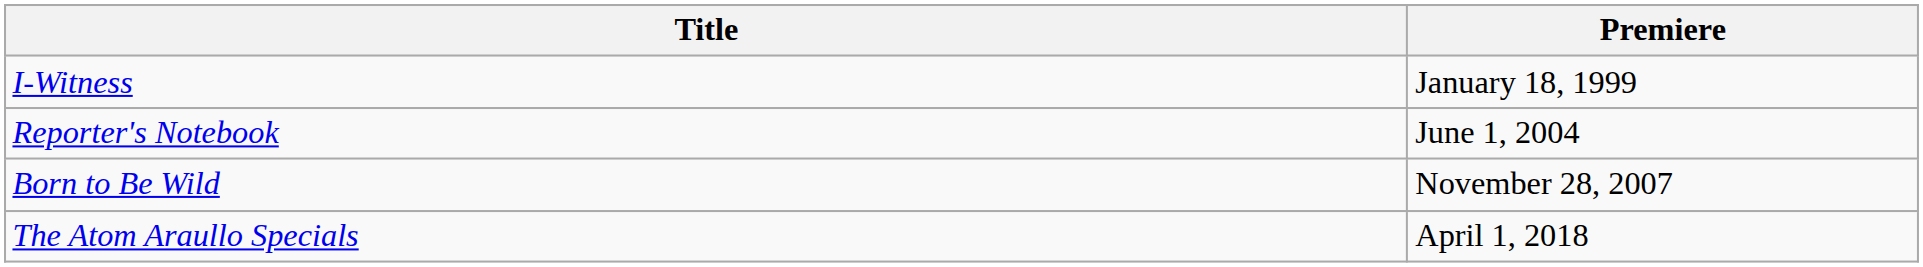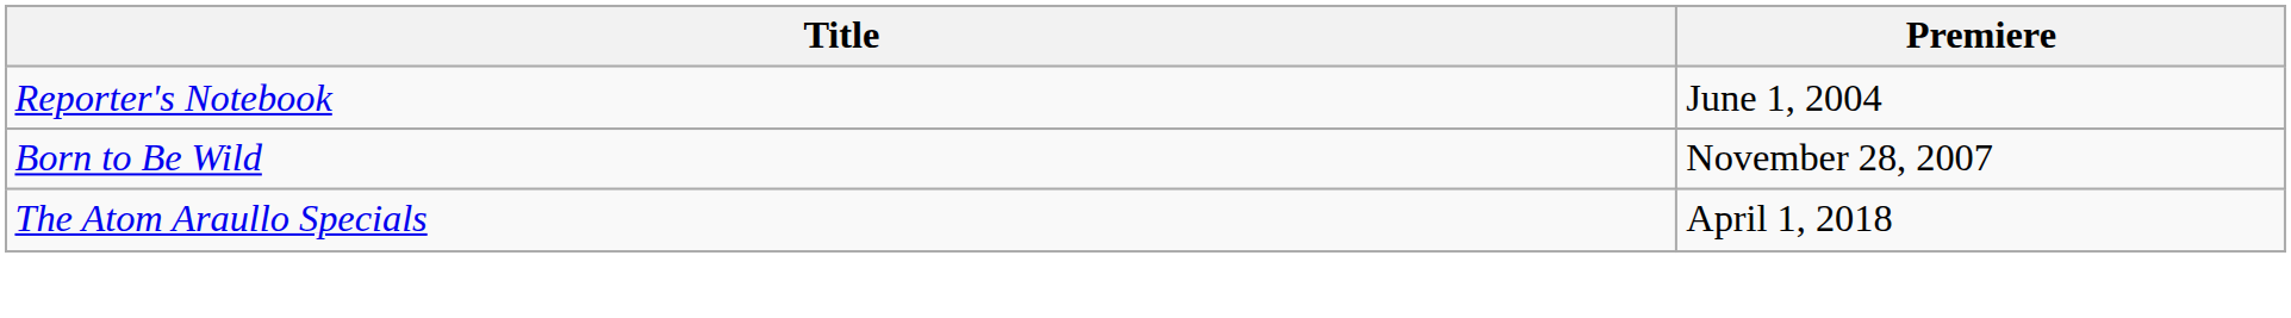- row: I-Witness | January 18, 1999
